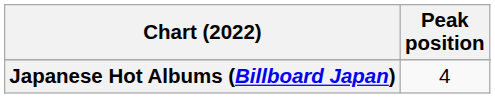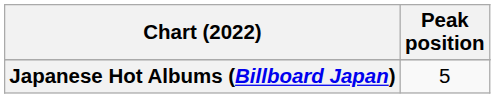Japanese Hot Albums (Billboard Japan) | Peak position: 4 -> 5
